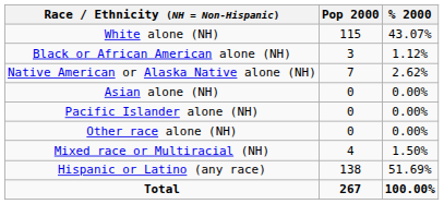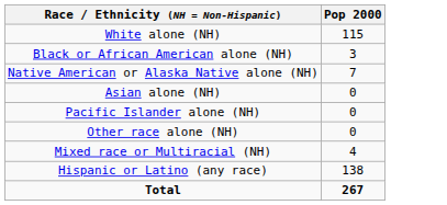- column: % 2000 | 43.07% | 1.12% | 2.62% | 0.00% | 0.00% | 0.00% | 1.50% | 51.69% | 100.00%
